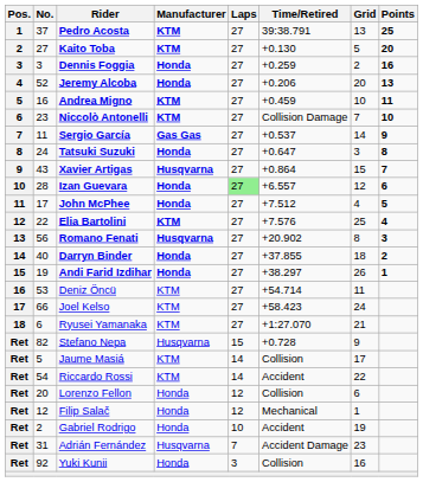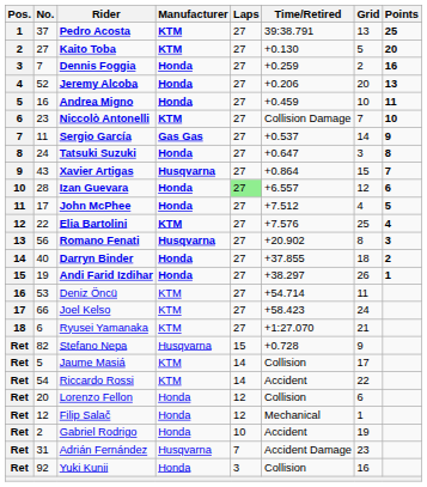Dennis Foggia | No.: 3 -> 7
Andrea Migno | Manufacturer: KTM -> Honda
